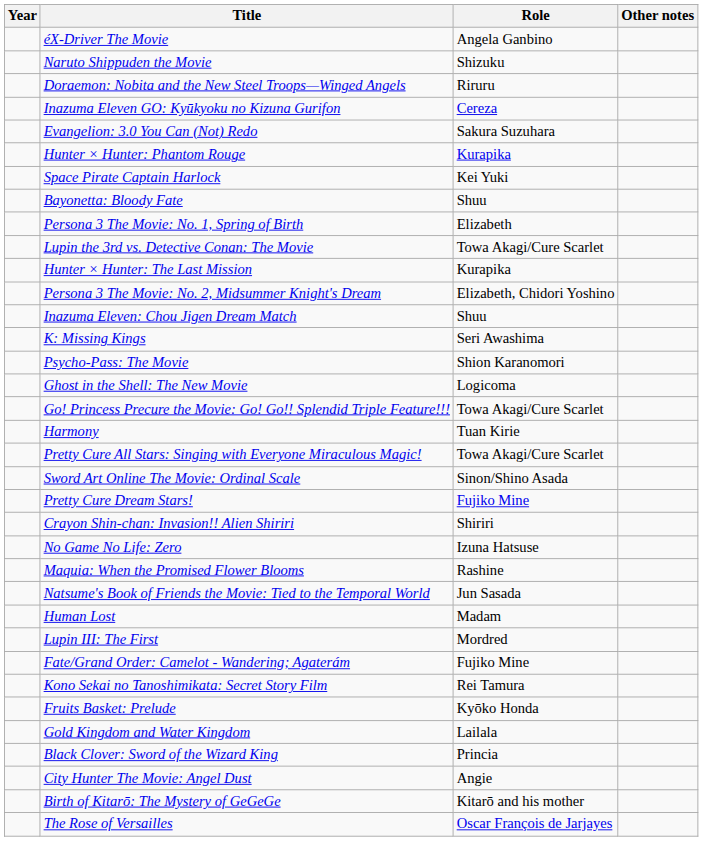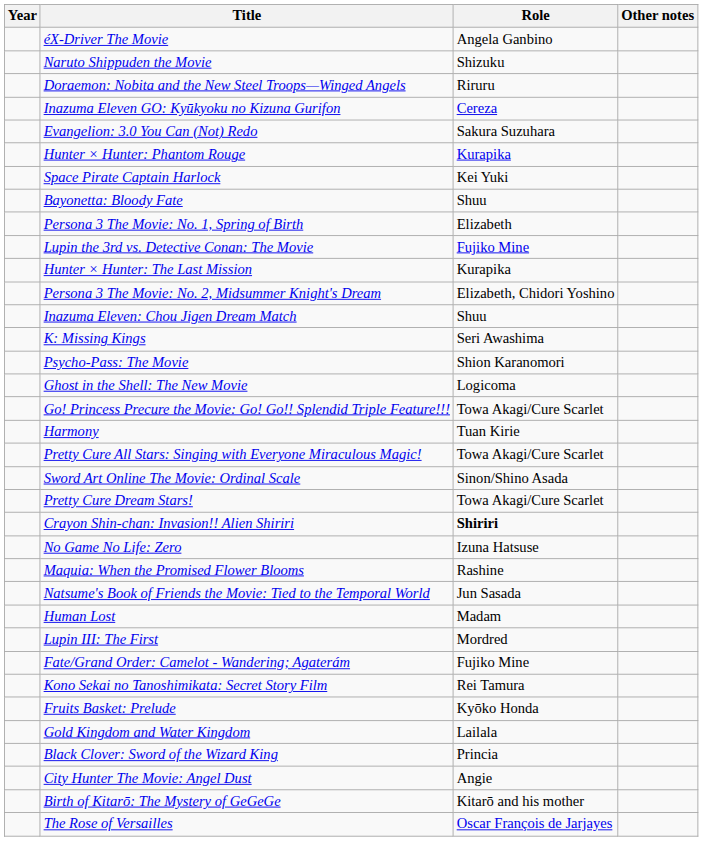Lupin the 3rd vs. Detective Conan: The Movie | Role: Towa Akagi/Cure Scarlet -> Fujiko Mine
Pretty Cure Dream Stars! | Role: Fujiko Mine -> Towa Akagi/Cure Scarlet
Crayon Shin-chan: Invasion!! Alien Shiriri | Role: normal -> bold
